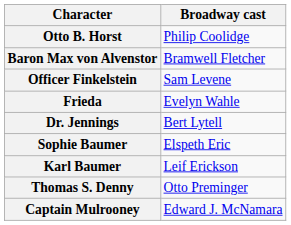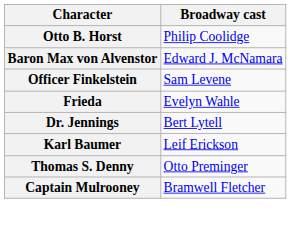Baron Max von Alvenstor | Broadway cast: Bramwell Fletcher -> Edward J. McNamara
- row: Sophie Baumer | Elspeth Eric
Captain Mulrooney | Broadway cast: Edward J. McNamara -> Bramwell Fletcher
